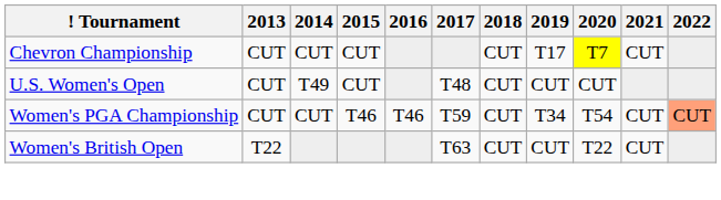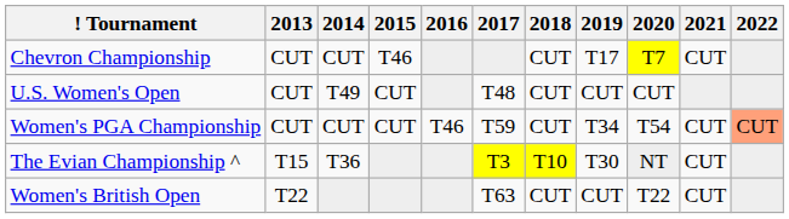Chevron Championship | 2015: CUT -> T46
Women's PGA Championship | 2015: T46 -> CUT
+ row: The Evian Championship ^ | T15 | T36 | T3 | T10 | T30 | NT | CUT
